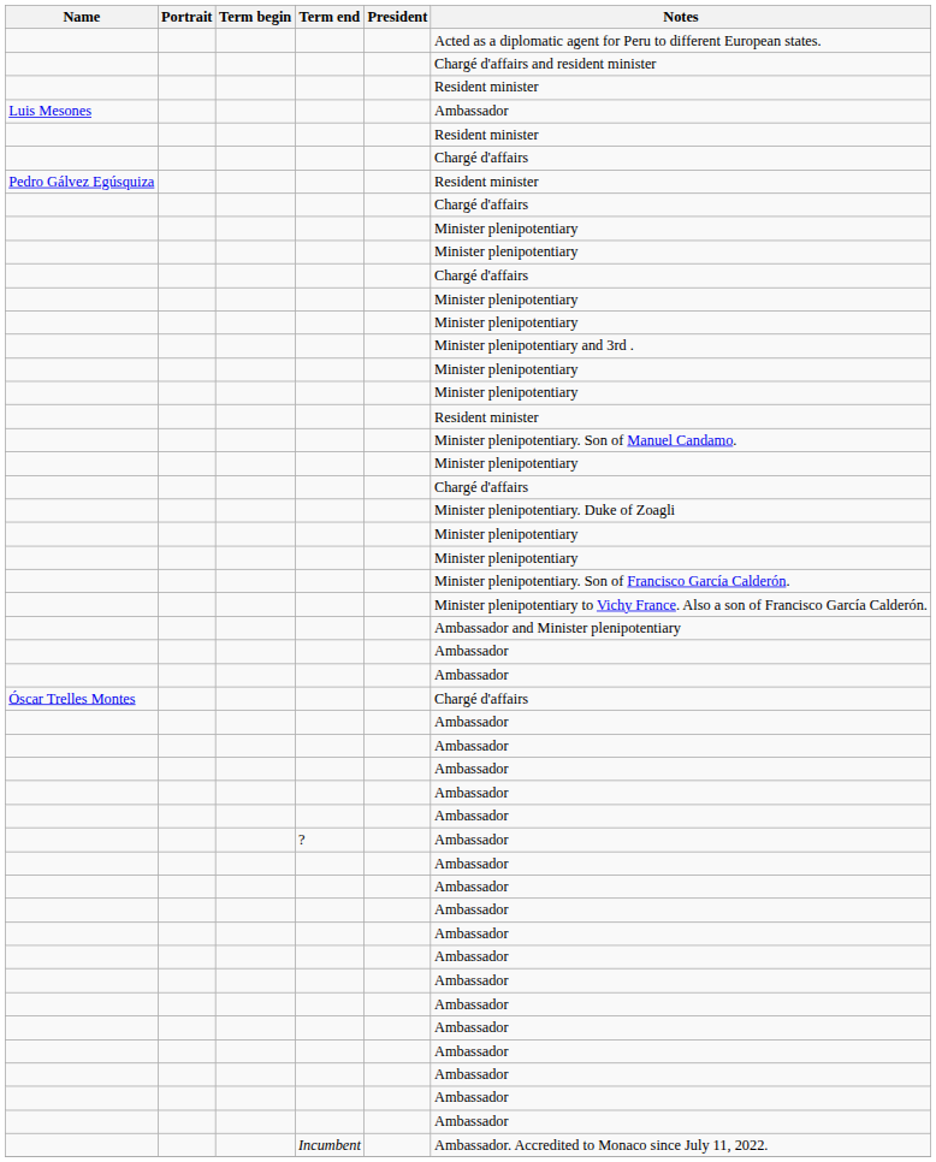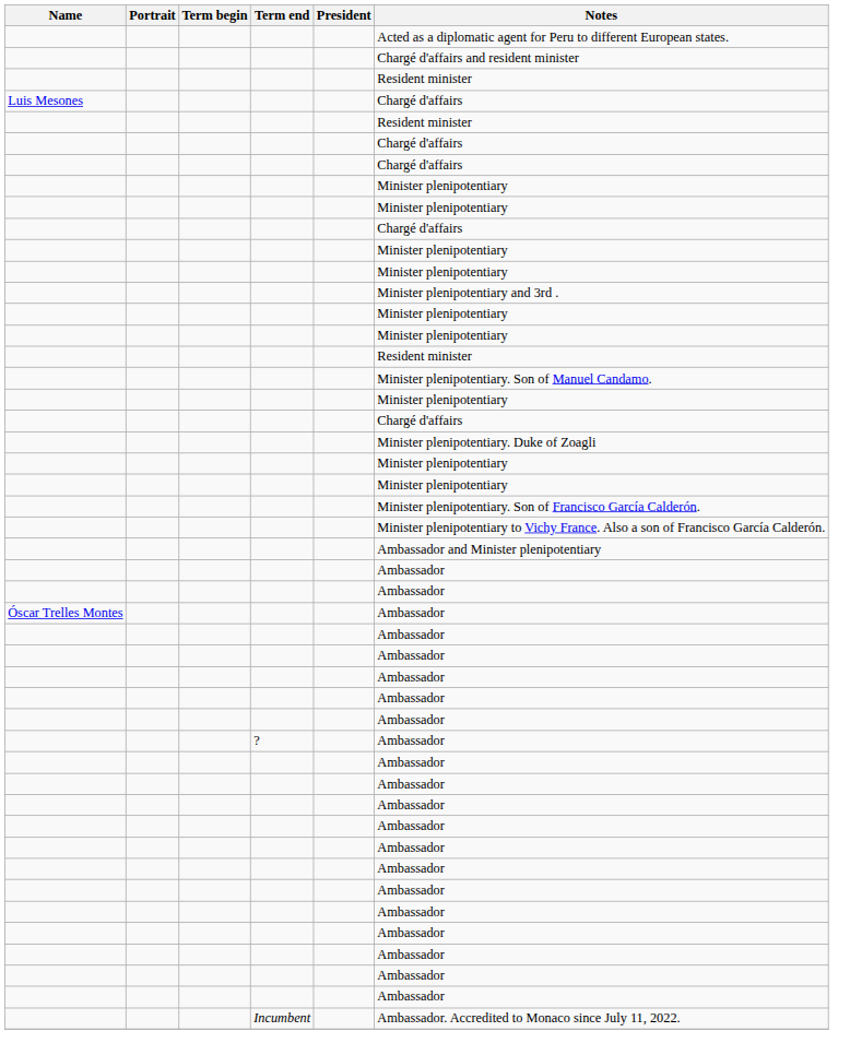Luis Mesones | Notes: Ambassador -> Chargé d'affairs
- row: Pedro Gálvez Egúsquiza | Resident minister
Óscar Trelles Montes | Notes: Chargé d'affairs -> Ambassador
